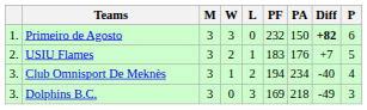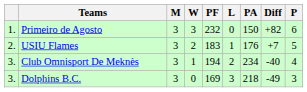columns swapped: L <-> PF
Primeiro de Agosto | Diff: bold -> normal
